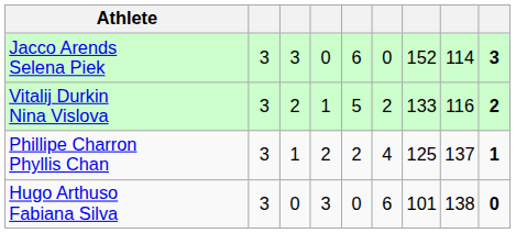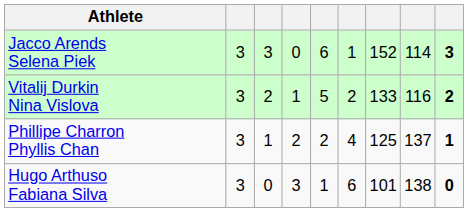Jacco Arends Selena Piek | column 6: 0 -> 1
Hugo Arthuso Fabiana Silva | column 5: 0 -> 1
